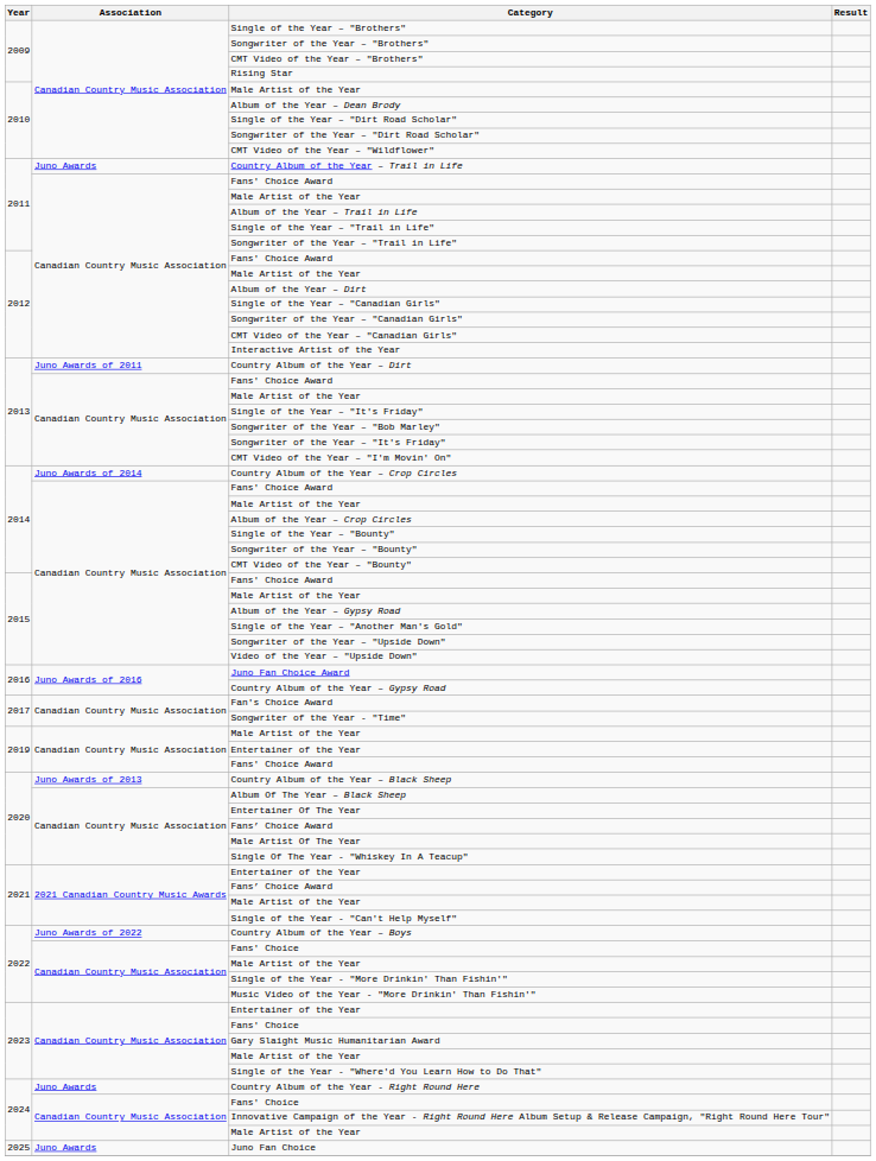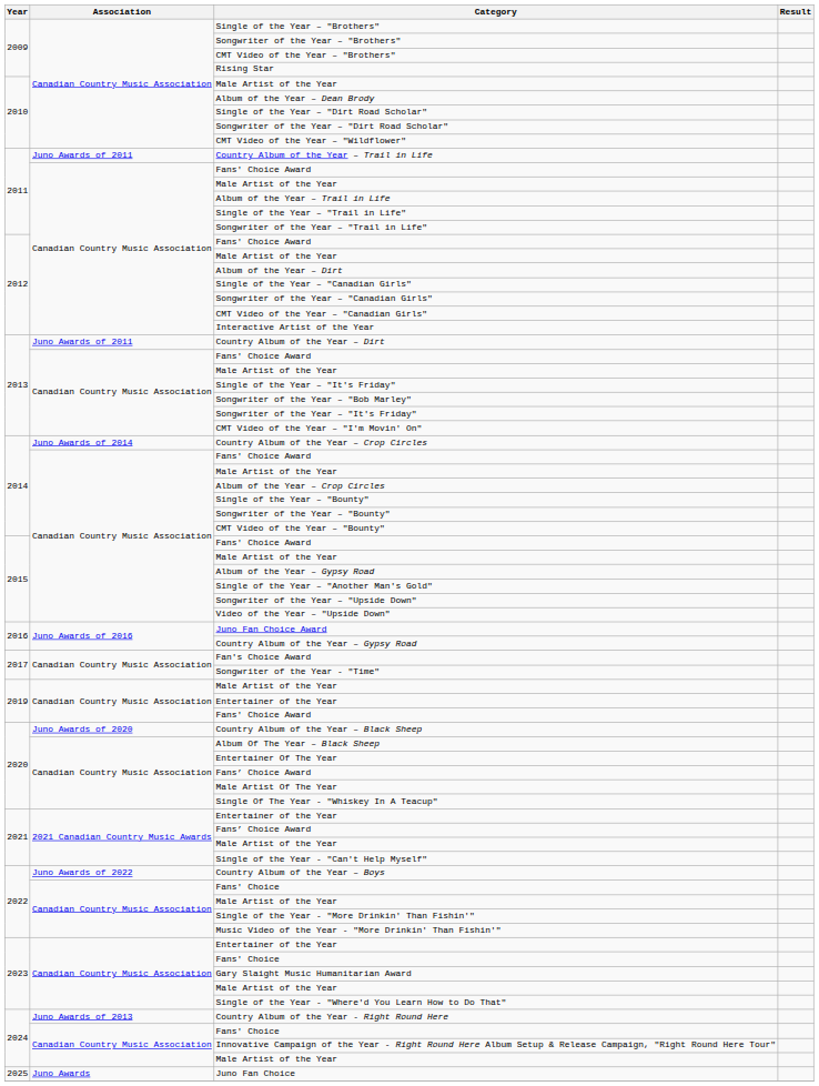Country Album of the Year – Trail in Life | Association: Juno Awards -> Juno Awards of 2011
Country Album of the Year – Black Sheep | Association: Juno Awards of 2013 -> Juno Awards of 2020
Country Album of the Year - Right Round Here | Association: Juno Awards -> Juno Awards of 2013
